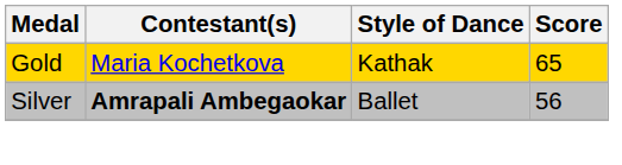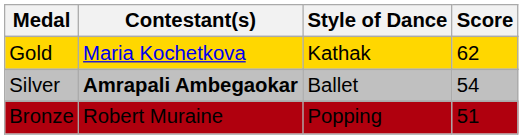Gold | Score: 65 -> 62
Silver | Score: 56 -> 54
+ row: Bronze | Robert Muraine | Popping | 51
